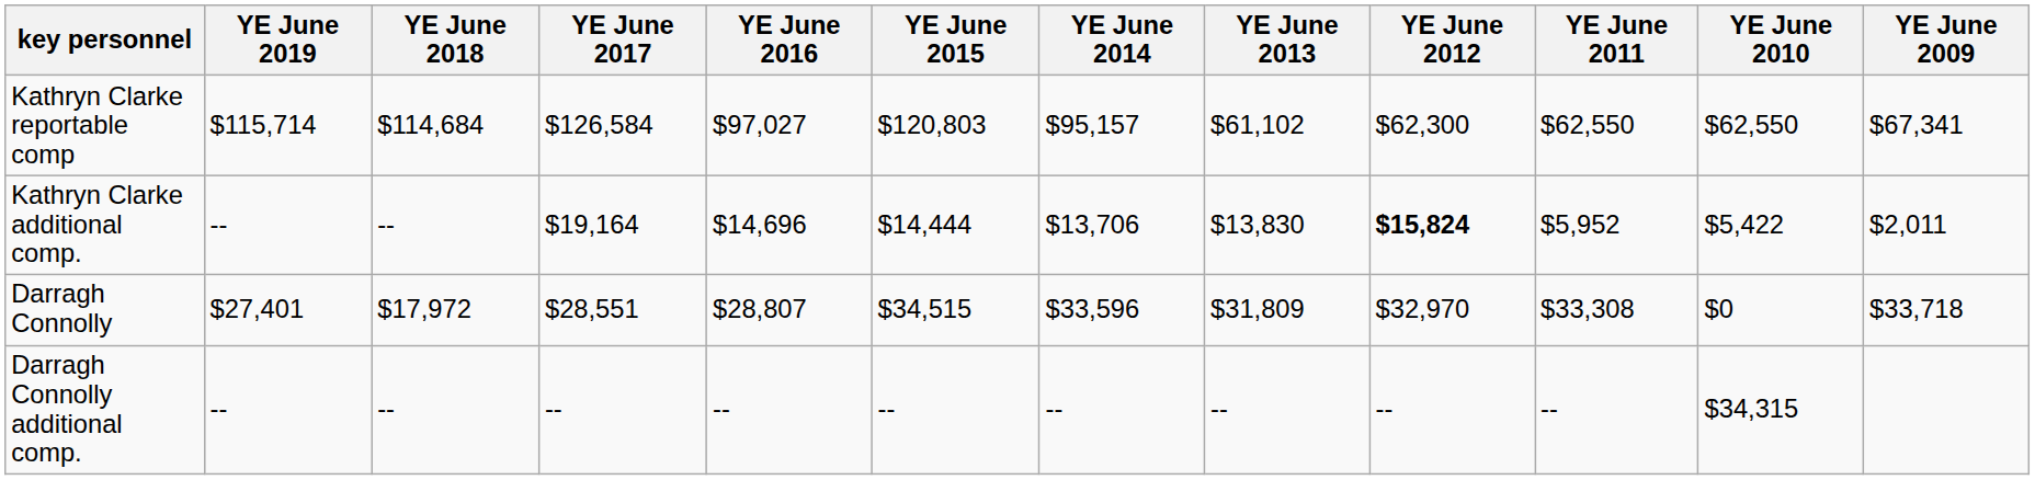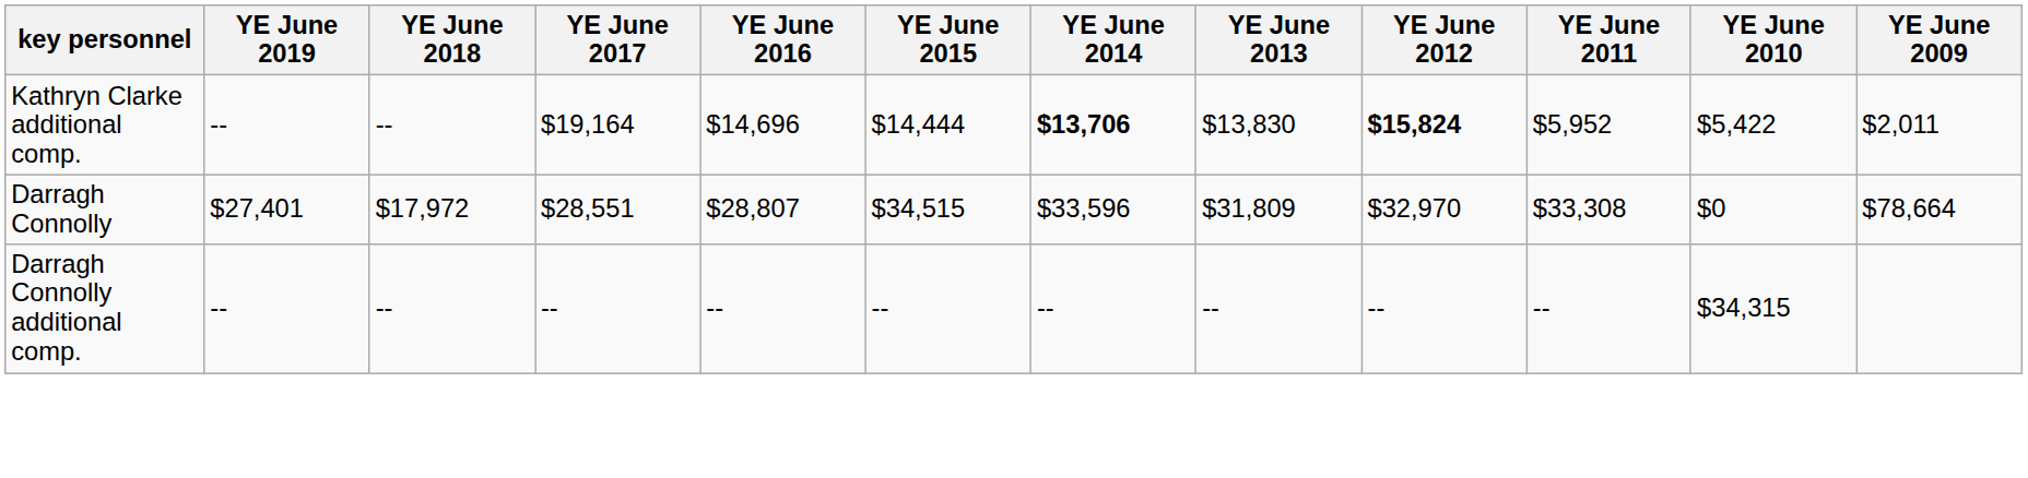- row: Kathryn Clarke reportable comp | $115,714 | $114,684 | $126,584 | $97,027 | $120,803 | $95,157 | $61,102 | $62,300 | $62,550 | $62,550 | $67,341
Kathryn Clarke additional comp. | YE June 2014: normal -> bold
Darragh Connolly | YE June 2009: $33,718 -> $78,664
